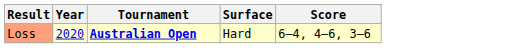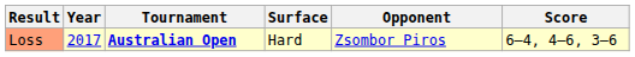+ column: Opponent | Zsombor Piros
Loss | Year: 2020 -> 2017
